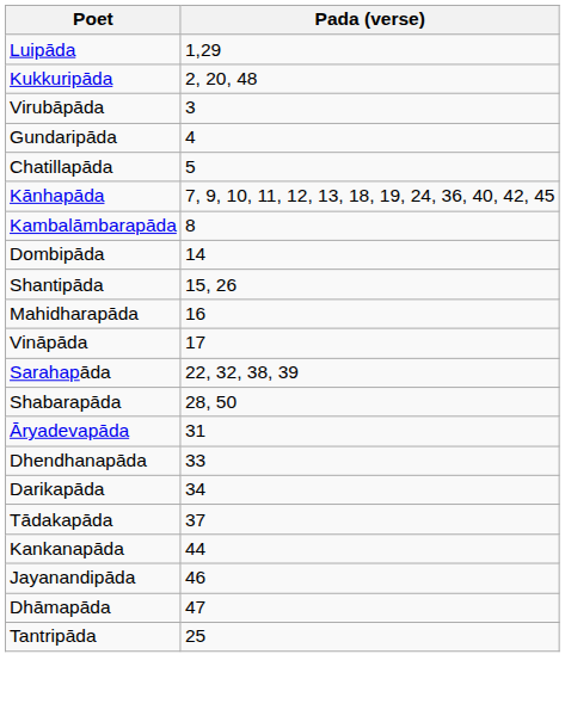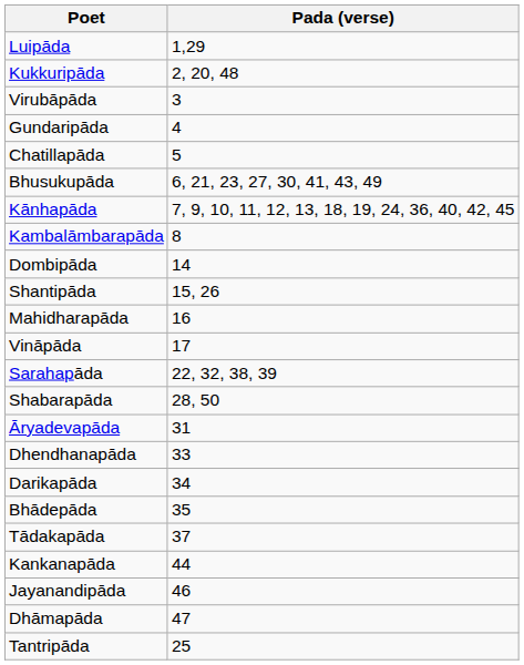+ row: Bhusukupāda | 6, 21, 23, 27, 30, 41, 43, 49
+ row: Bhādepāda | 35
